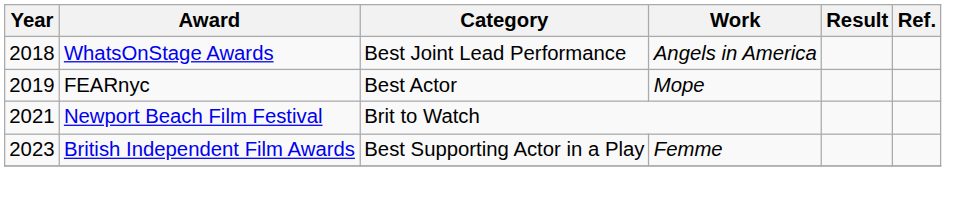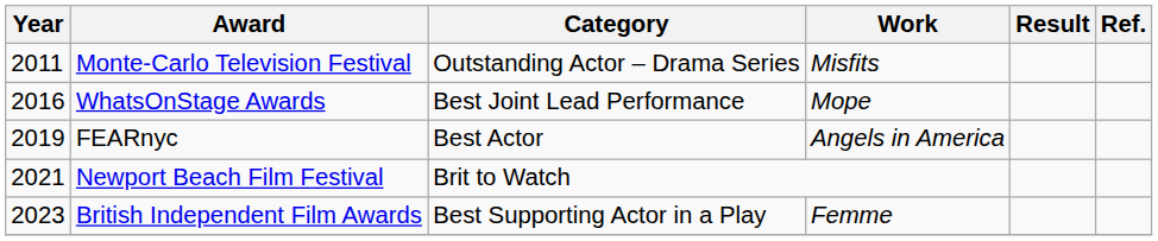+ row: 2011 | Monte-Carlo Television Festival | Outstanding Actor – Drama Series | Misfits
WhatsOnStage Awards | Year: 2018 -> 2016
WhatsOnStage Awards | Work: Angels in America -> Mope
FEARnyc | Work: Mope -> Angels in America
